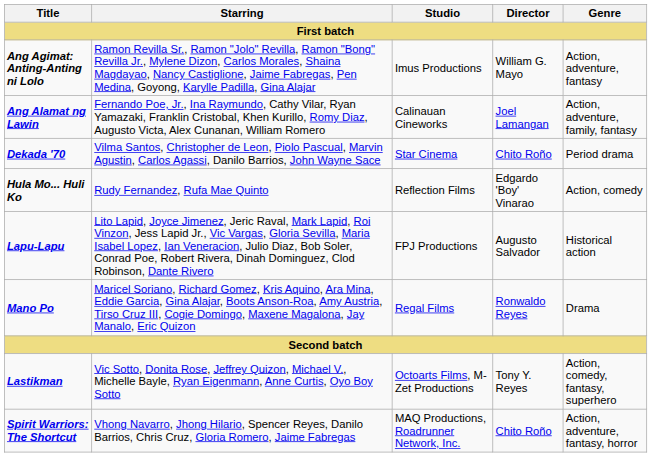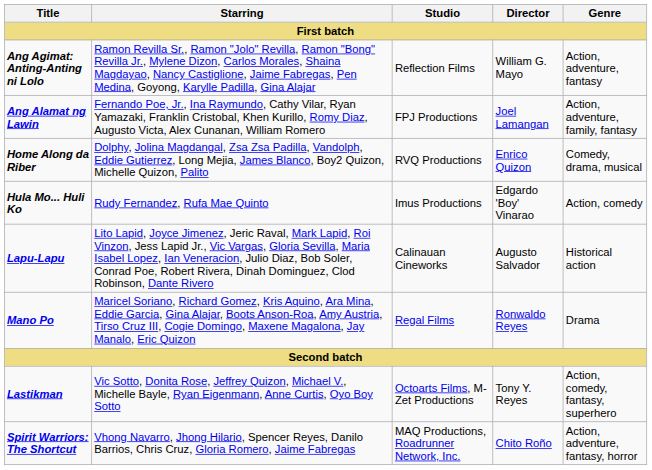Ang Agimat: Anting-Anting ni Lolo | Studio: Imus Productions -> Reflection Films
Ang Alamat ng Lawin | Studio: Calinauan Cineworks -> FPJ Productions
- row: Dekada '70 | Vilma Santos, Christopher de Leon, Piolo Pascual, Marvin Agustin, Carlos Agassi, Danilo Barrios, John Wayne Sace | Star Cinema | Chito Roño | Period drama
+ row: Home Along da Riber | Dolphy, Jolina Magdangal, Zsa Zsa Padilla, Vandolph, Eddie Gutierrez, Long Mejia, James Blanco, Boy2 Quizon, Michelle Quizon, Palito | RVQ Productions | Enrico Quizon | Comedy, drama, musical
Hula Mo... Huli Ko | Studio: Reflection Films -> Imus Productions
Lapu-Lapu | Studio: FPJ Productions -> Calinauan Cineworks
